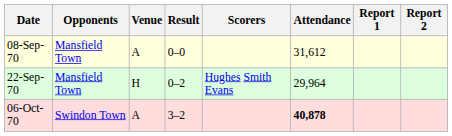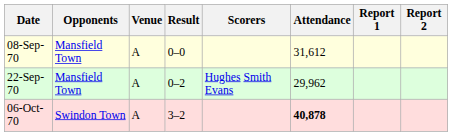22-Sep-70 | Venue: H -> A
22-Sep-70 | Attendance: 29,964 -> 29,962
